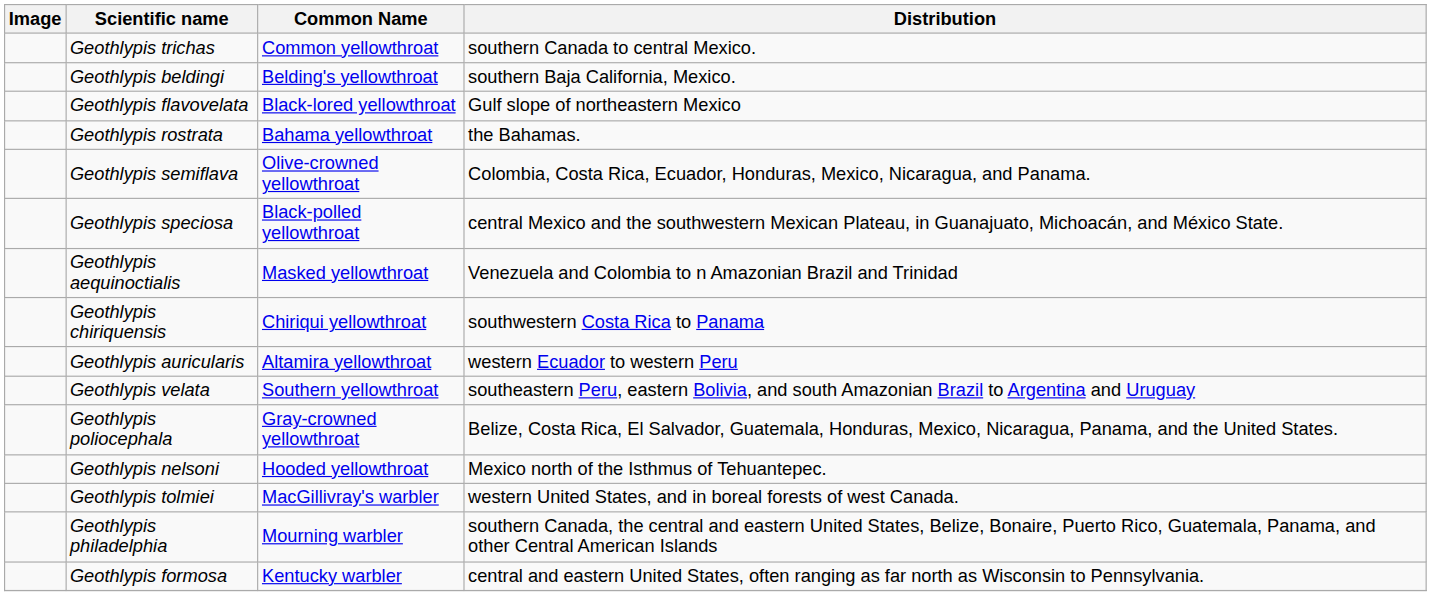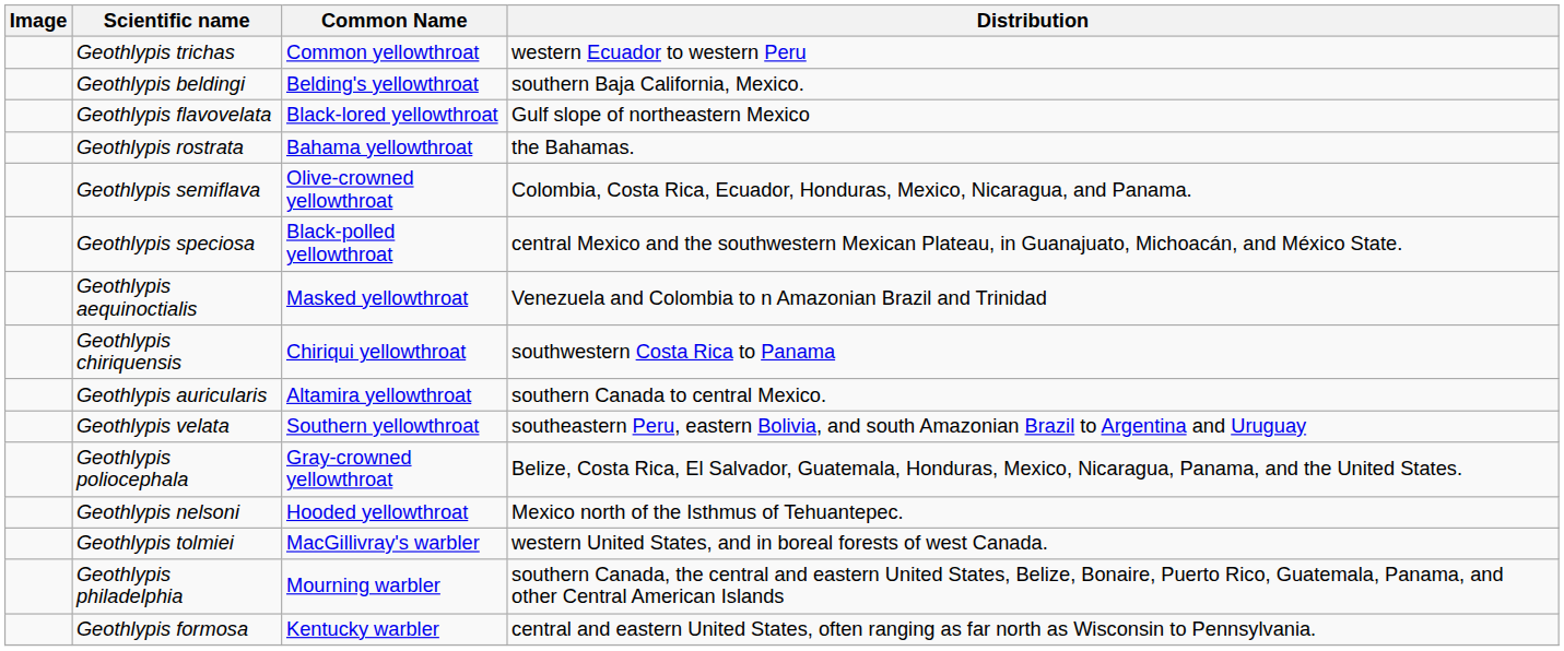Geothlypis trichas | Distribution: southern Canada to central Mexico. -> western Ecuador to western Peru
Geothlypis auricularis | Distribution: western Ecuador to western Peru -> southern Canada to central Mexico.
